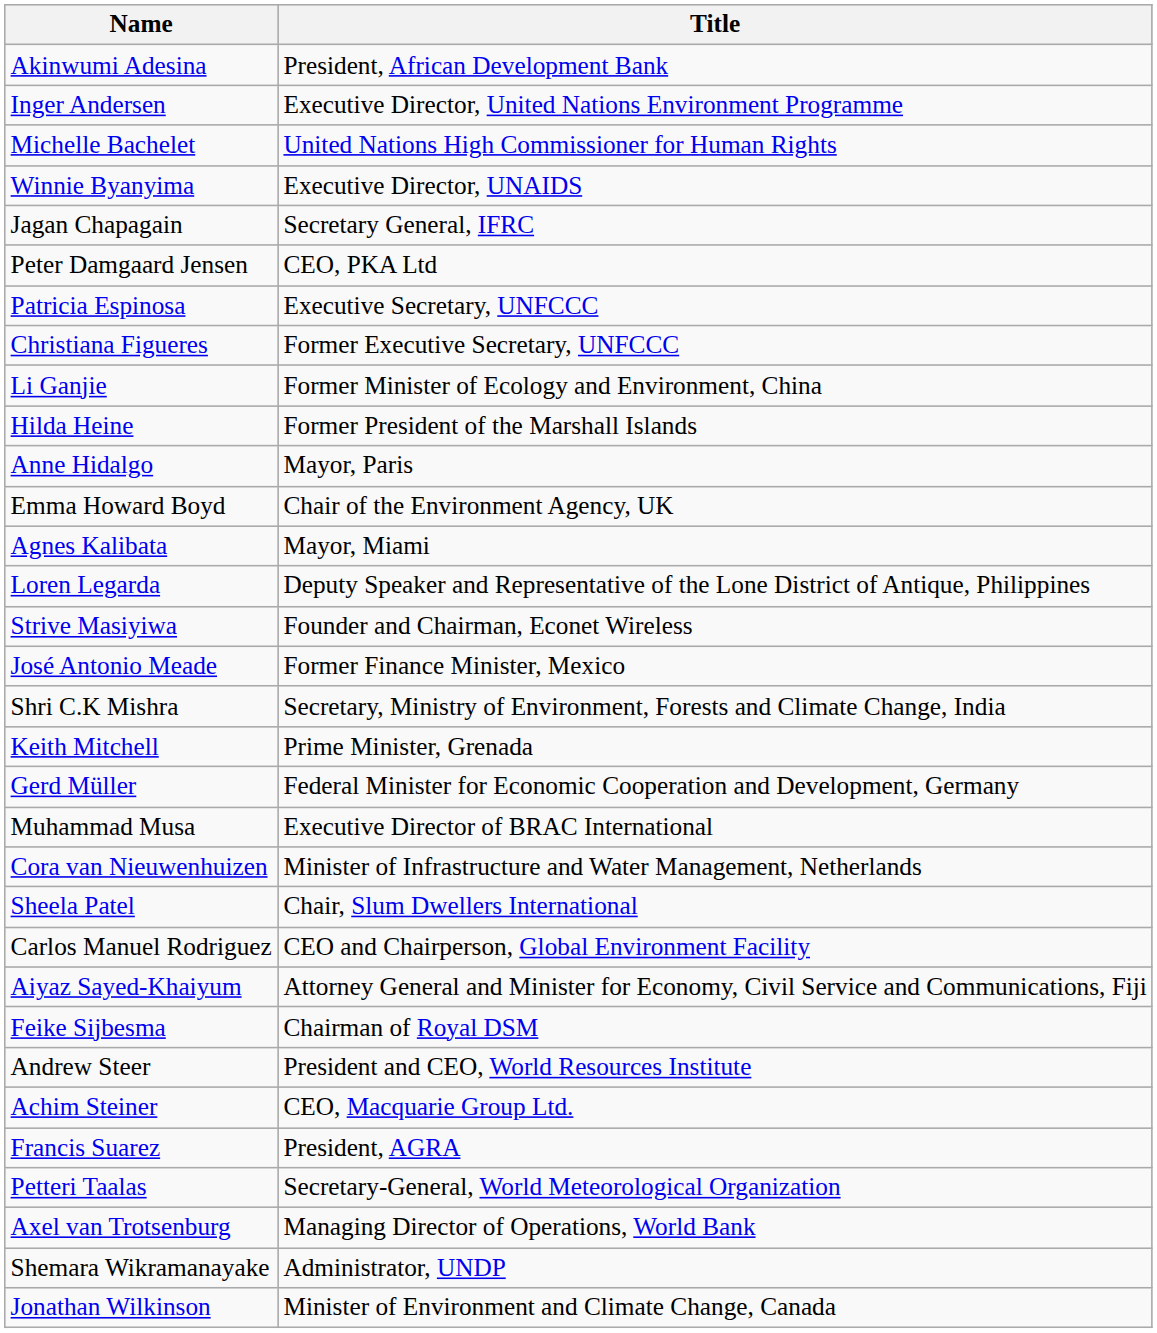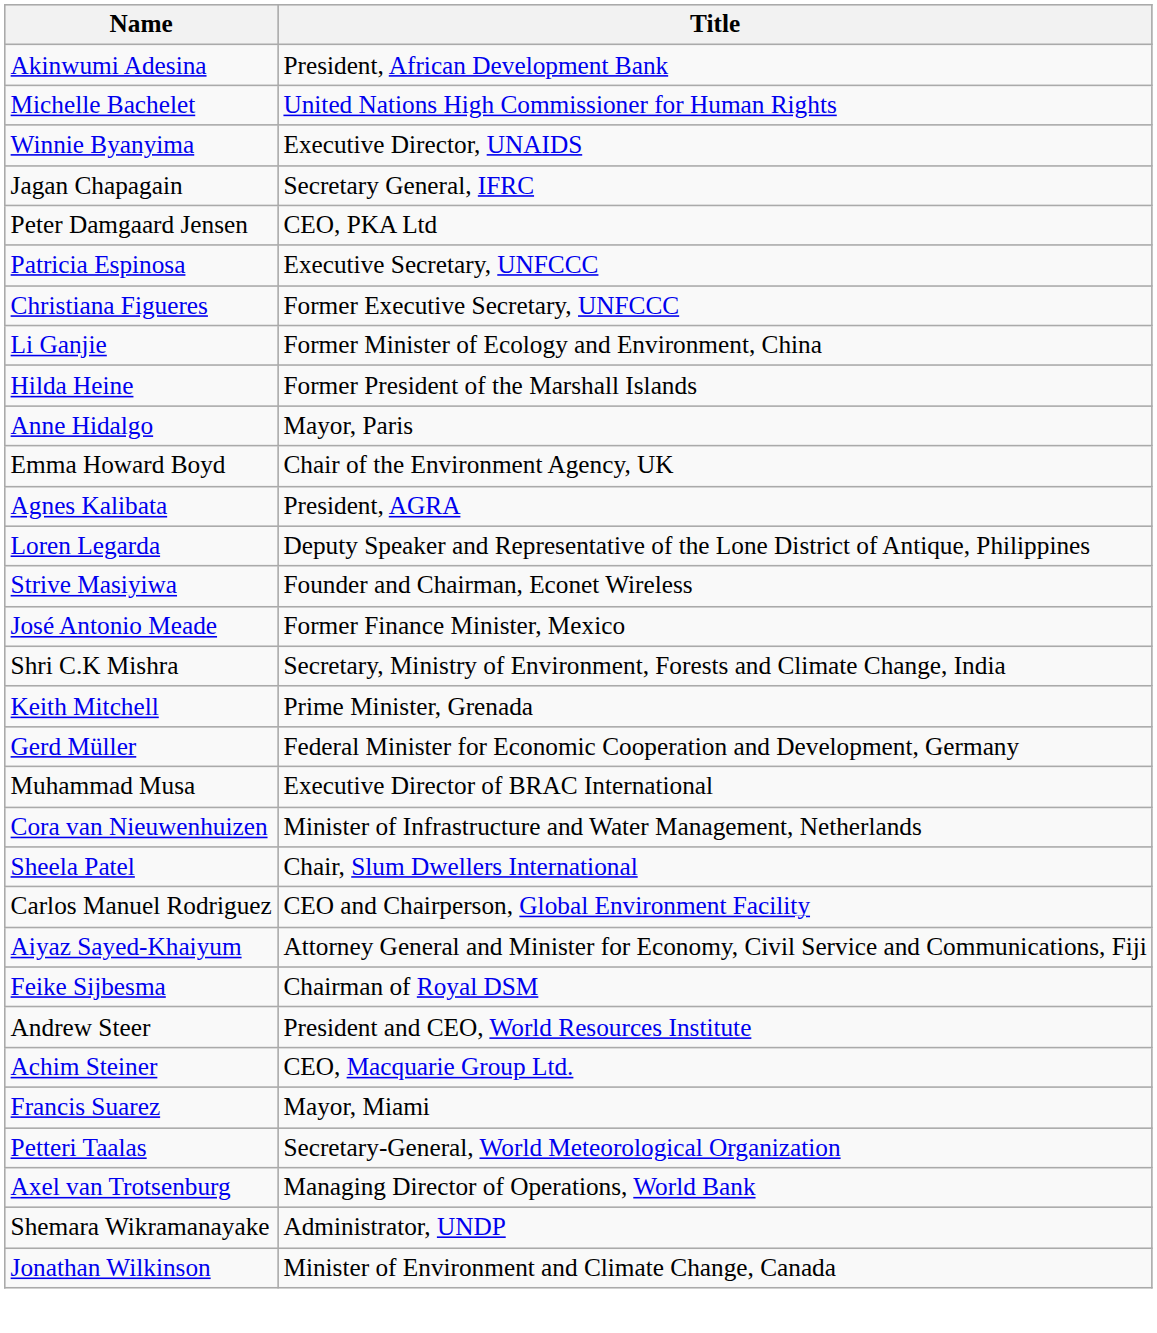- row: Inger Andersen | Executive Director, United Nations Environment Programme
Agnes Kalibata | Title: Mayor, Miami -> President, AGRA
Francis Suarez | Title: President, AGRA -> Mayor, Miami
